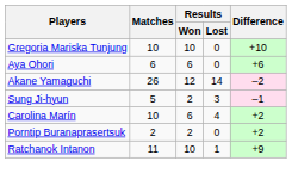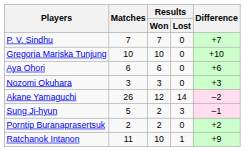+ row: P. V. Sindhu | 7 | 7 | 0 | +7
+ row: Nozomi Okuhara | 3 | 3 | 0 | +3
- row: Carolina Marín | 10 | 6 | 4 | +2
